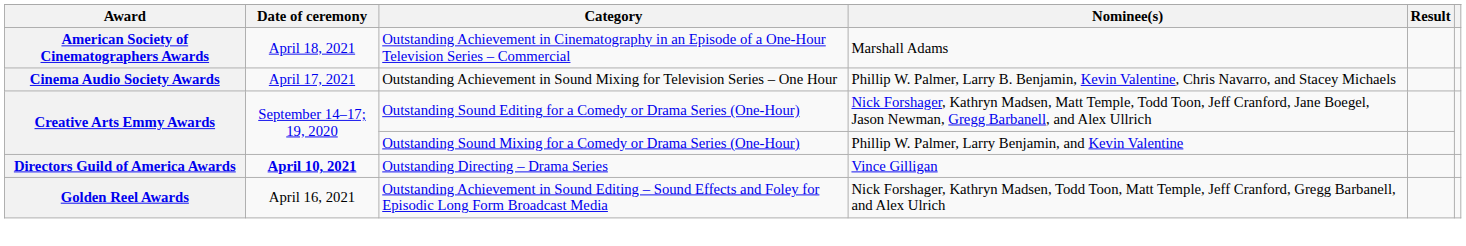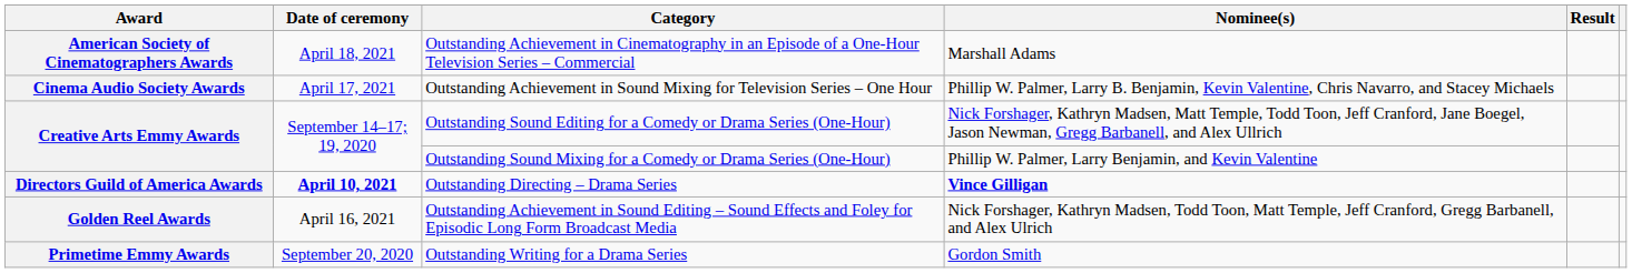Outstanding Directing – Drama Series | Nominee(s): normal -> bold
+ row: Primetime Emmy Awards | September 20, 2020 | Outstanding Writing for a Drama Series | Gordon Smith
